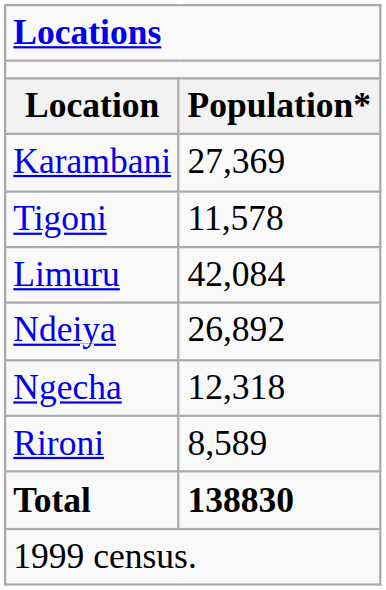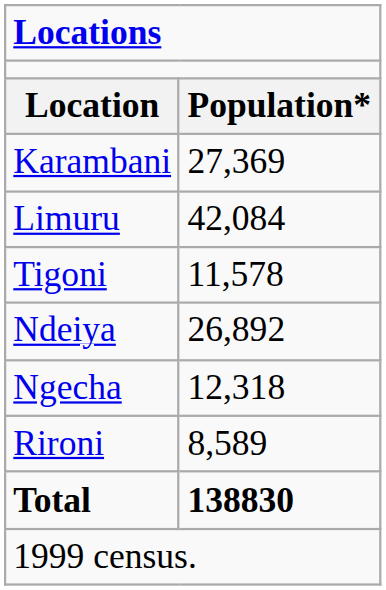rows swapped: Limuru <-> Tigoni
